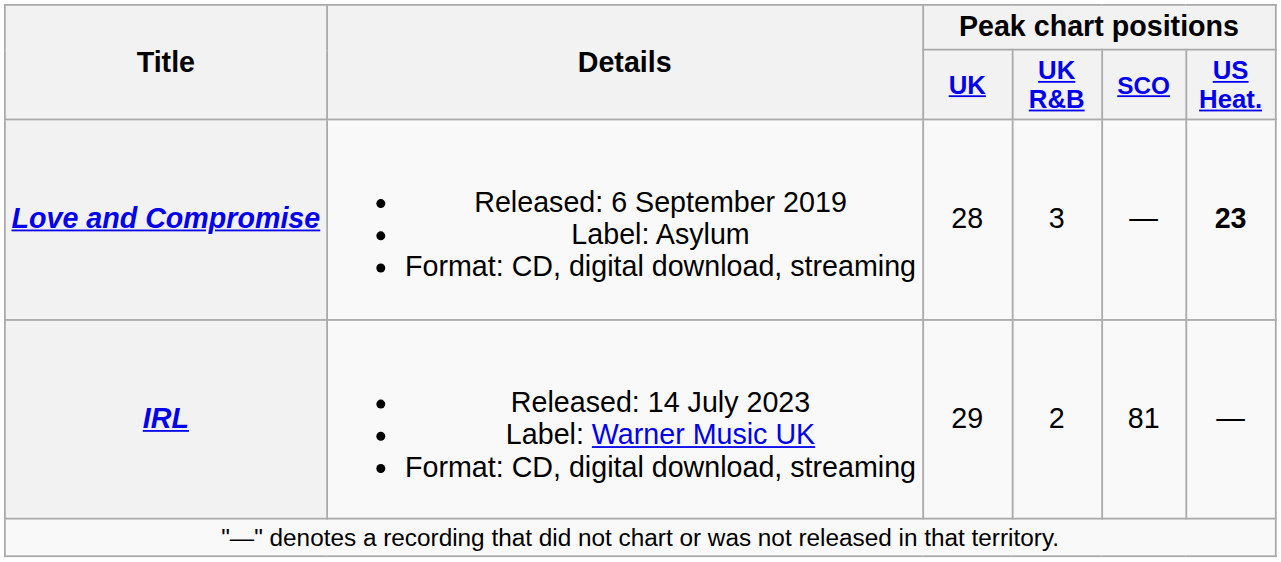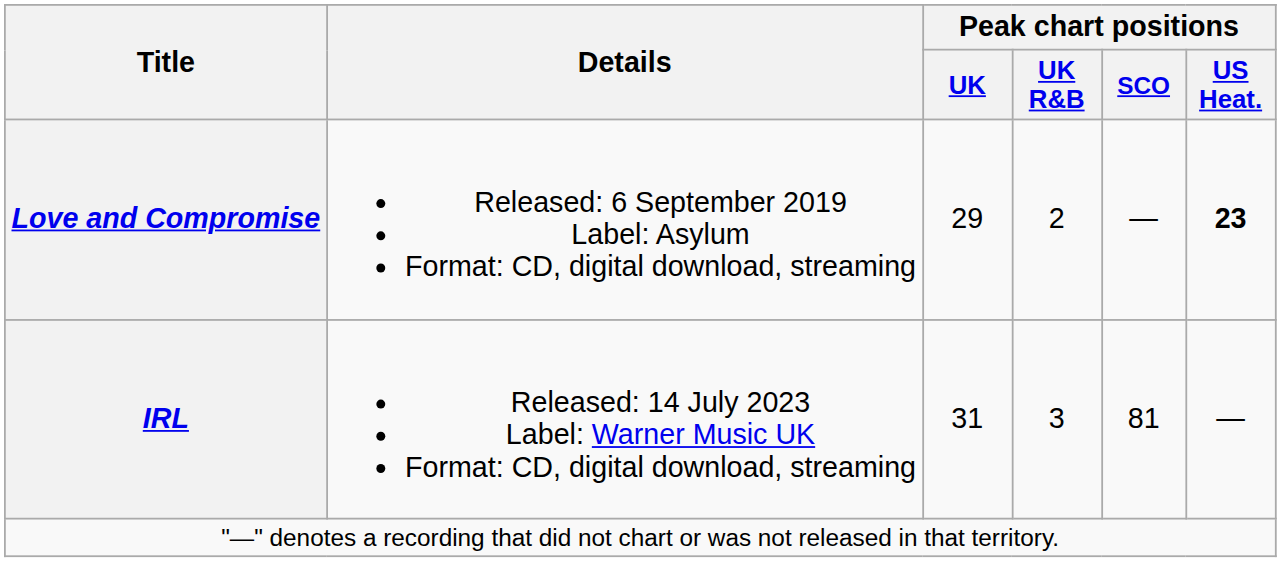Love and Compromise | Peak chart positions / UK: 28 -> 29
Love and Compromise | Peak chart positions / UK R&B: 3 -> 2
IRL | Peak chart positions / UK: 29 -> 31
IRL | Peak chart positions / UK R&B: 2 -> 3
